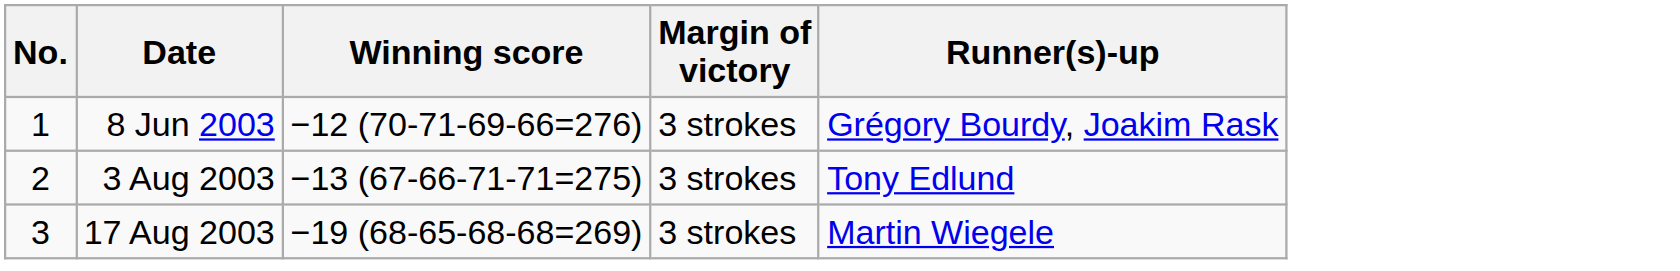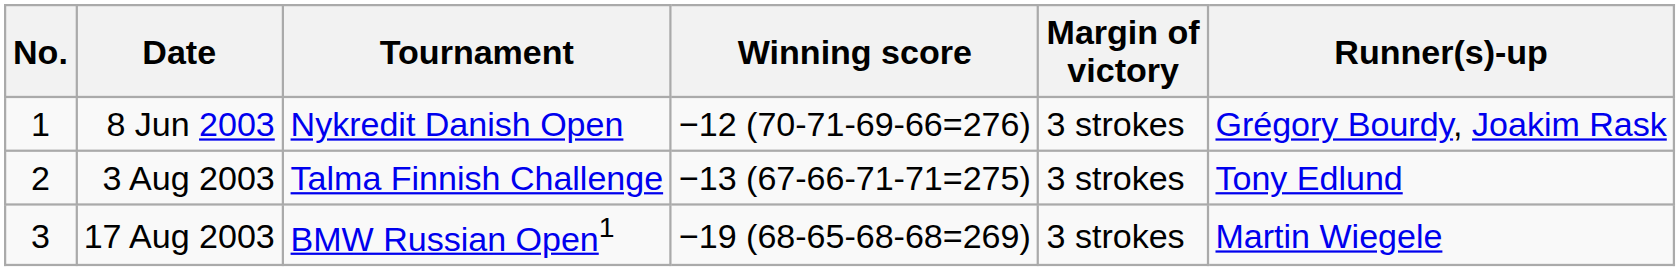+ column: Tournament | Nykredit Danish Open | Talma Finnish Challenge | BMW Russian Open1
